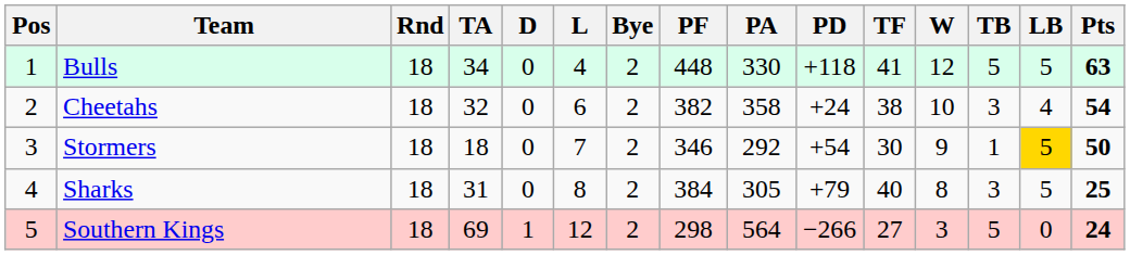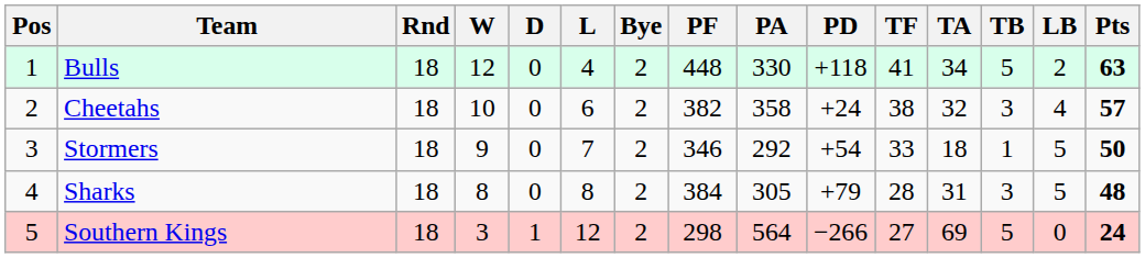columns swapped: W <-> TA
Bulls | LB: 5 -> 2
Cheetahs | Pts: 54 -> 57
Stormers | TF: 30 -> 33
Stormers | LB: gold background -> no background
Sharks | TF: 40 -> 28
Sharks | Pts: 25 -> 48
